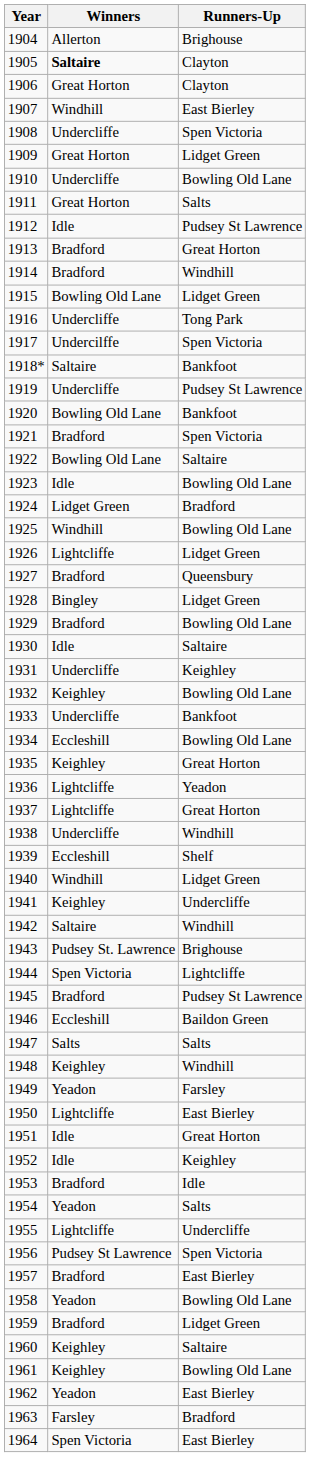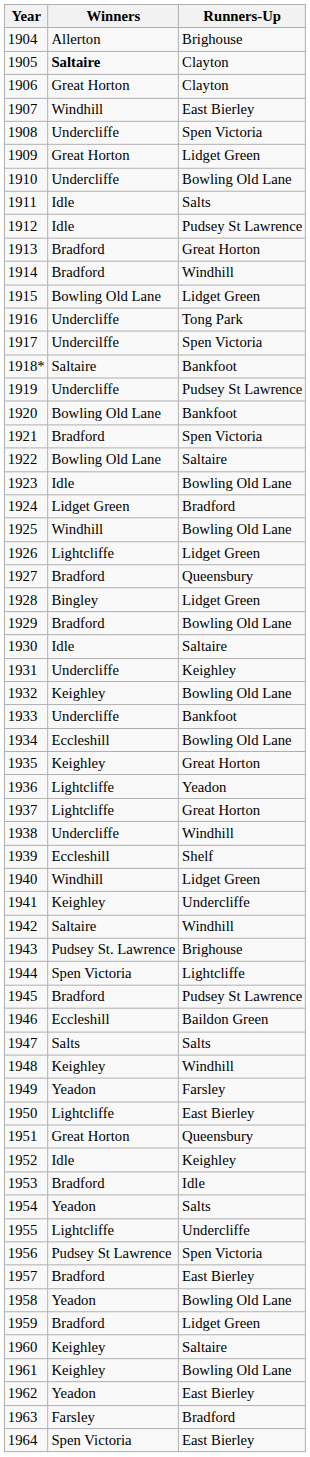1911 | Winners: Great Horton -> Idle
1951 | Winners: Idle -> Great Horton
1951 | Runners-Up: Great Horton -> Queensbury
